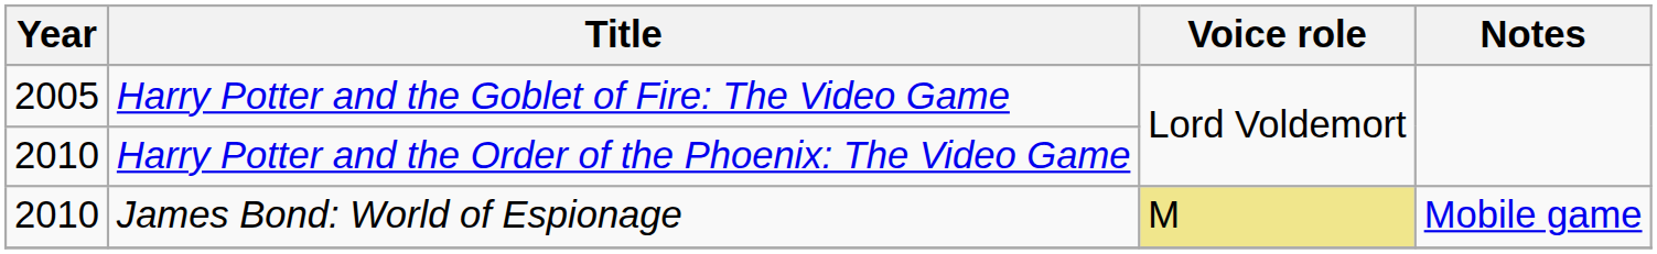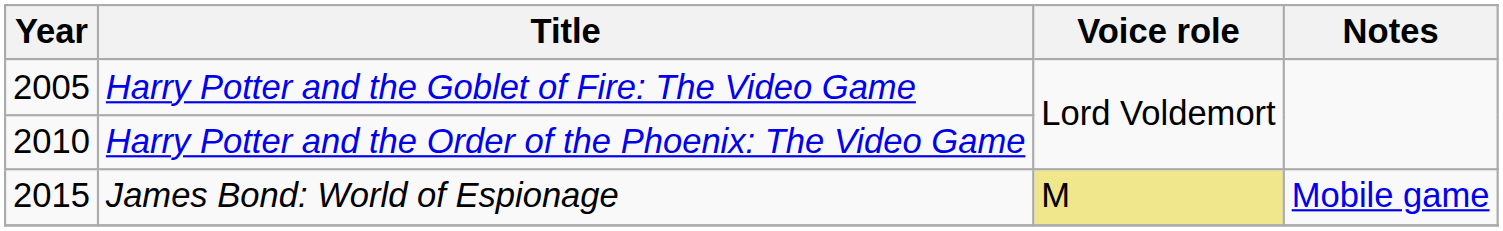James Bond: World of Espionage | Year: 2010 -> 2015
